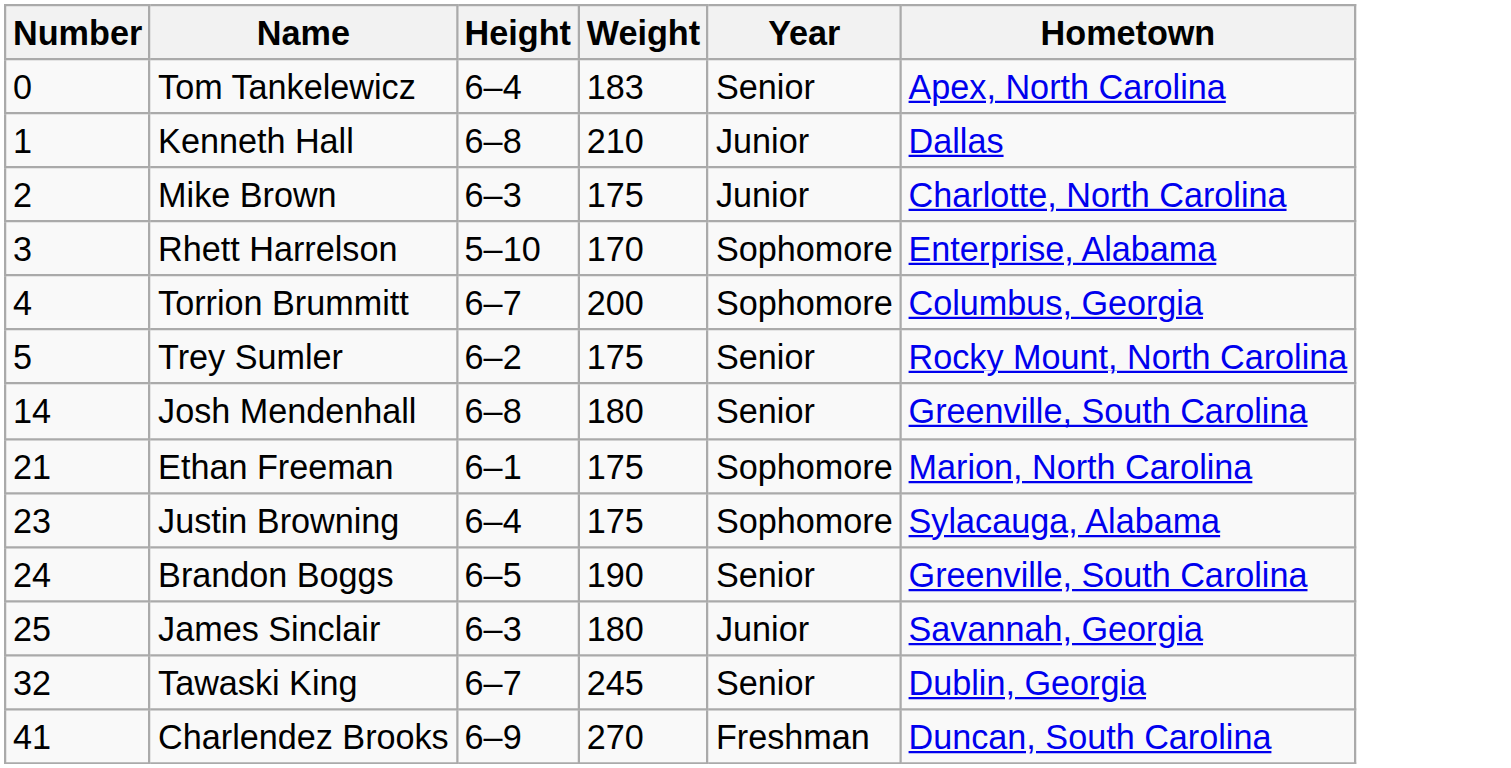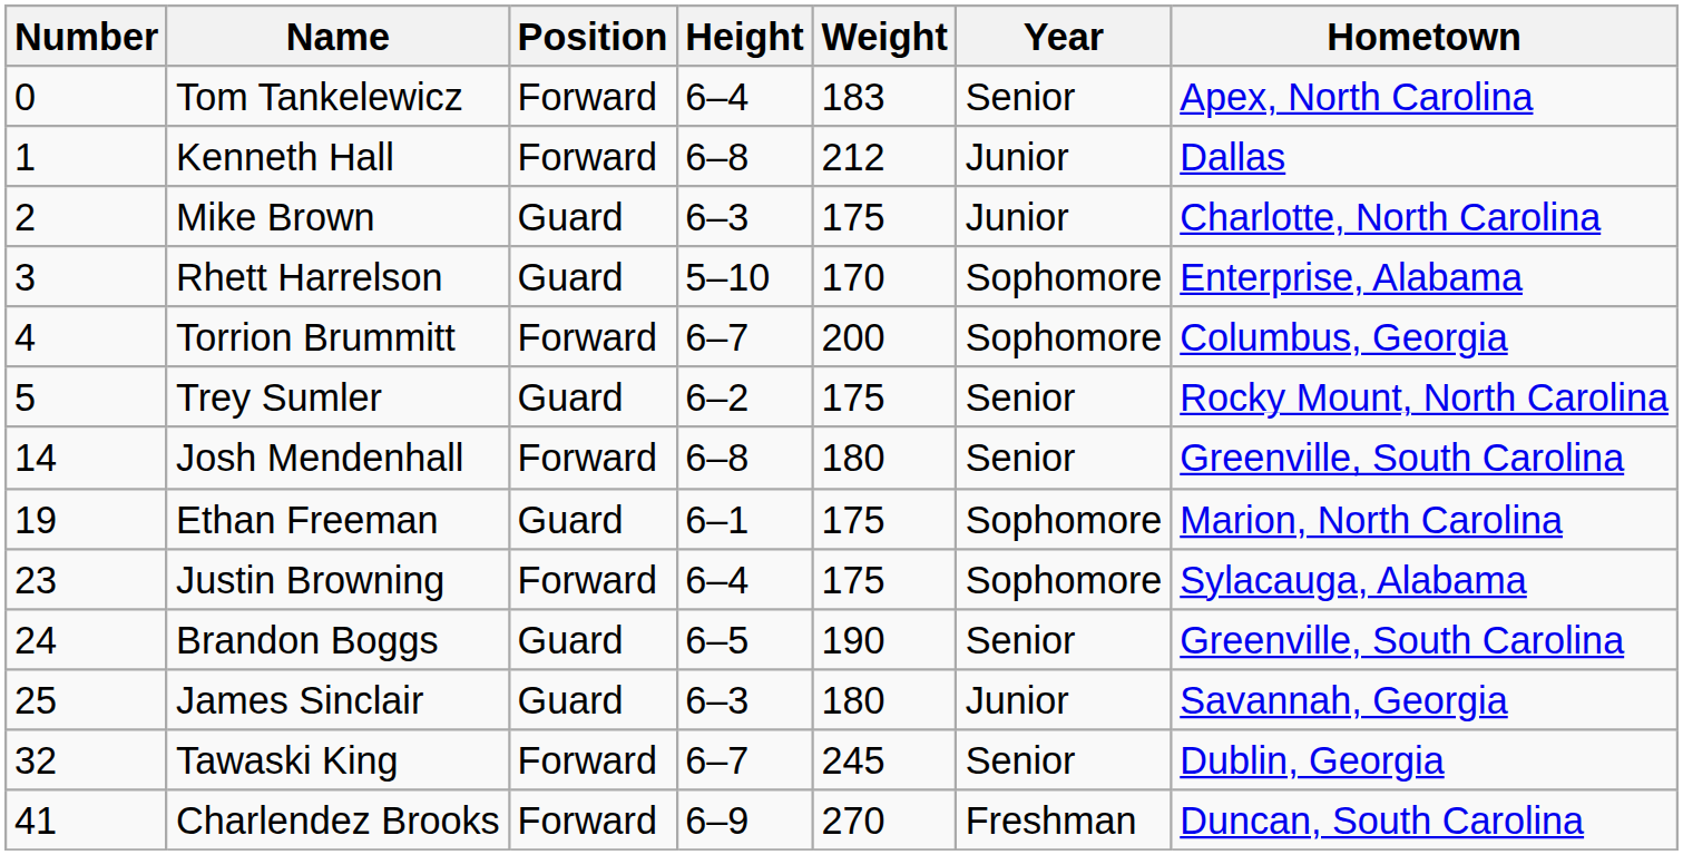+ column: Position | Forward | Forward | Guard | Guard | Forward | Guard | Forward | Guard | Forward | Guard | Guard | Forward | Forward
Kenneth Hall | Weight: 210 -> 212
Ethan Freeman | Number: 21 -> 19
